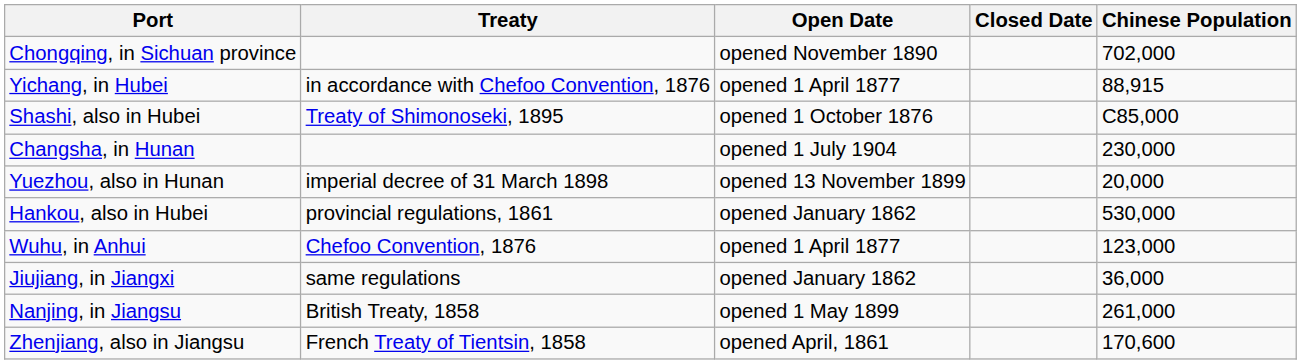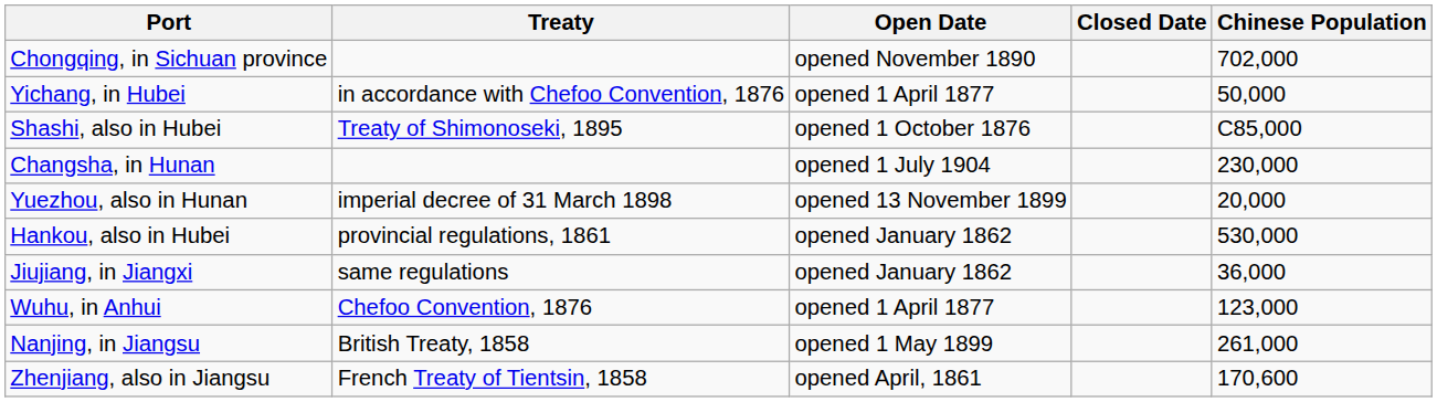Yichang, in Hubei | Chinese Population: 88,915 -> 50,000
rows swapped: Jiujiang, in Jiangxi <-> Wuhu, in Anhui
